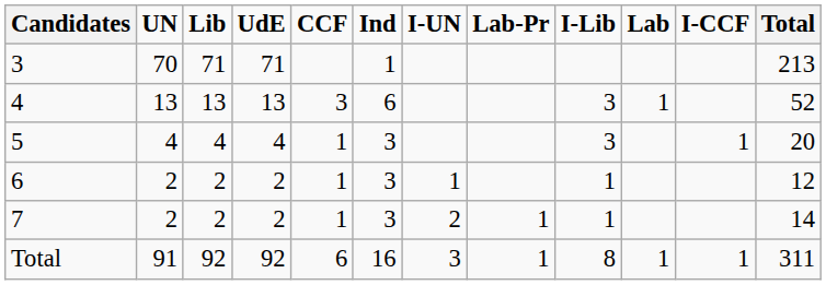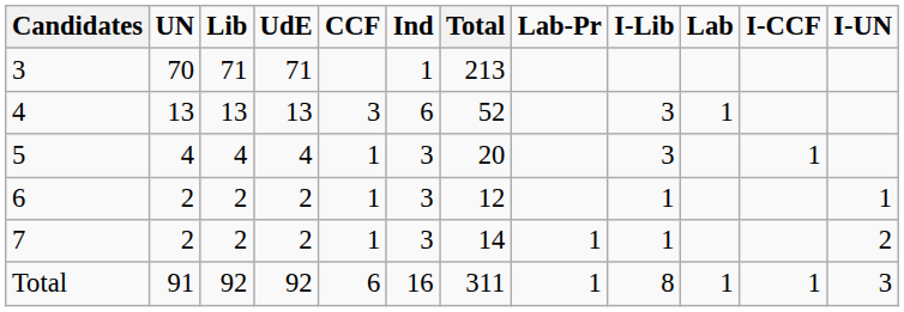columns swapped: I-UN <-> Total
